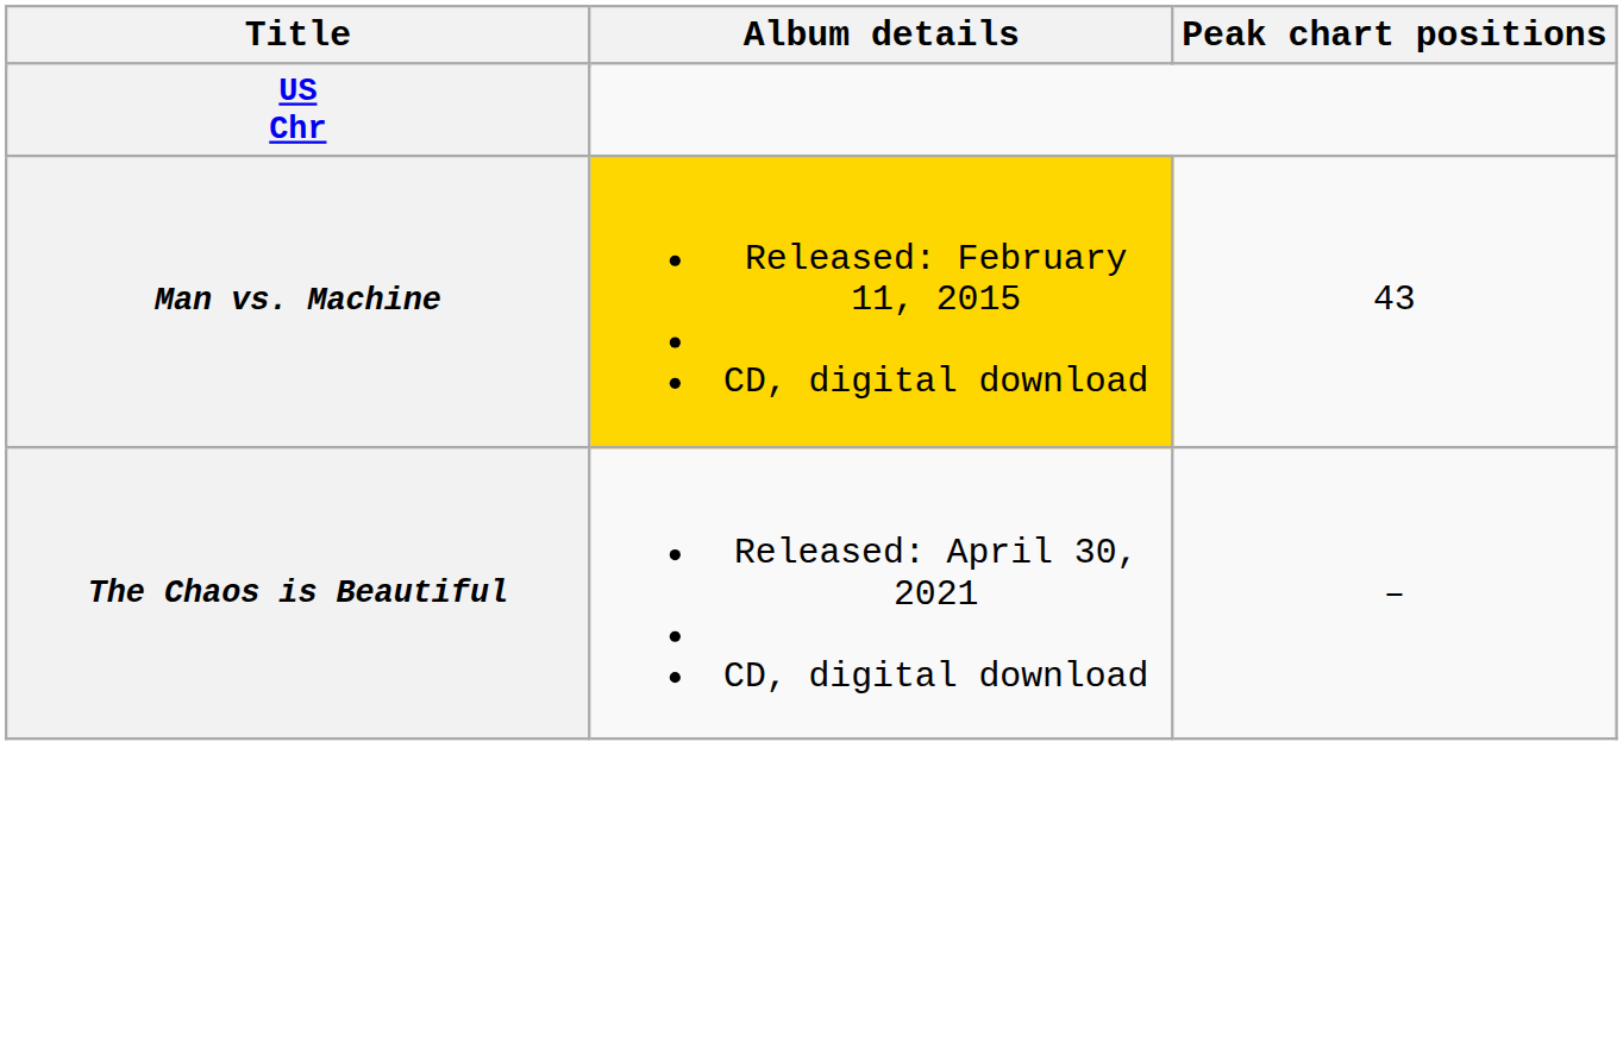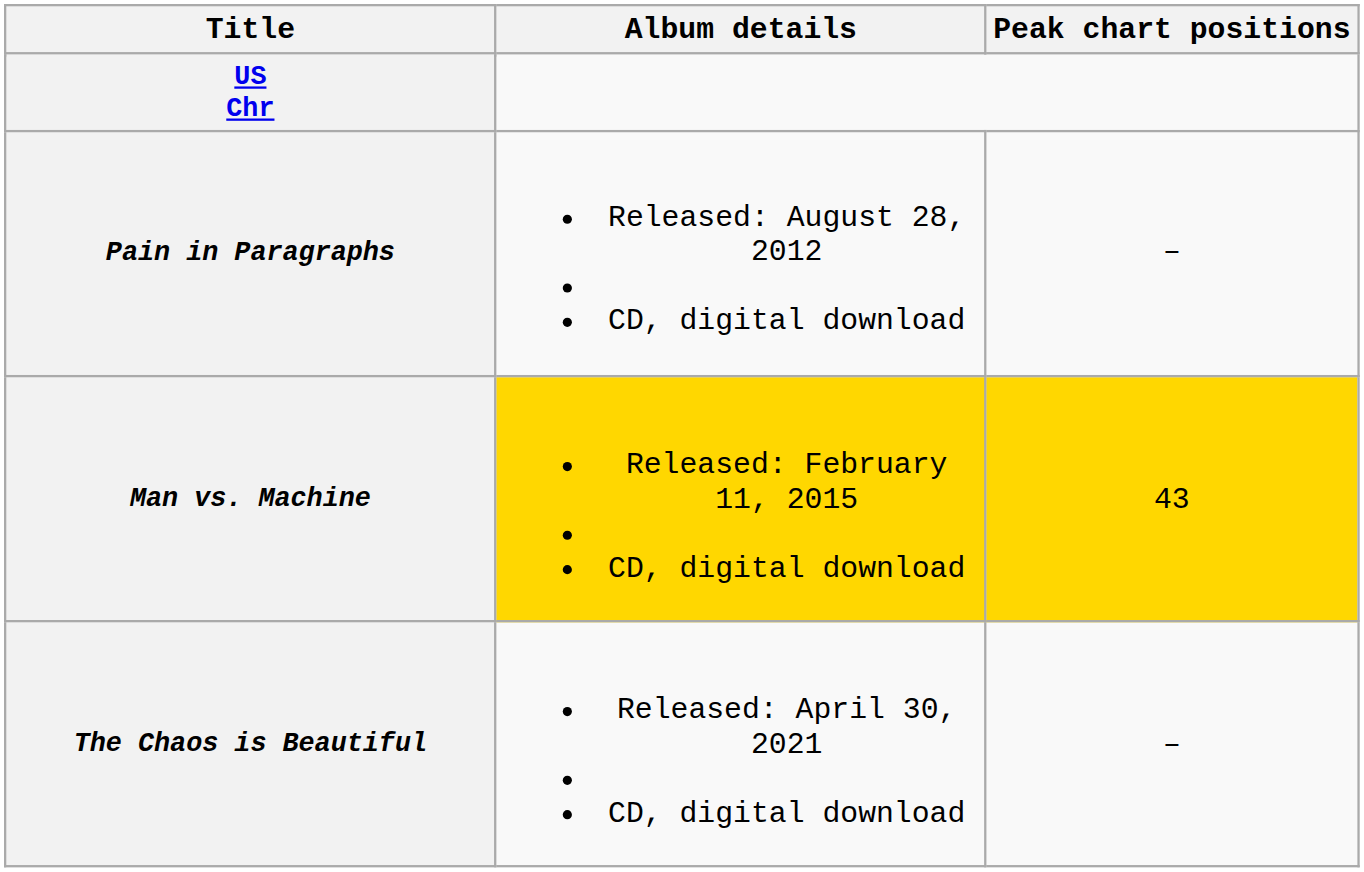+ row: Pain in Paragraphs | Released: August 28, 2012 CD, digital download | –
Man vs. Machine | Peak chart positions: no background -> gold background
